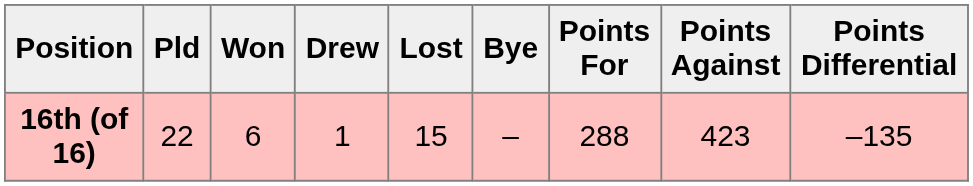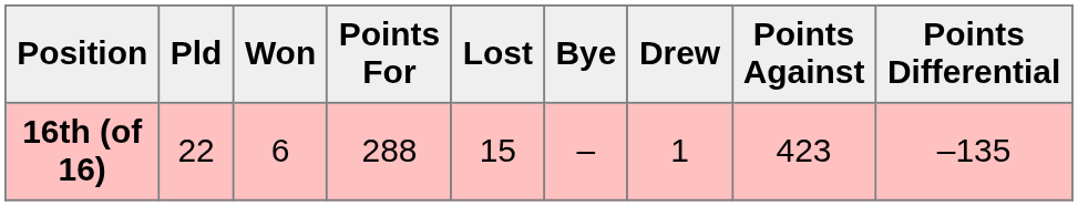columns swapped: Drew <-> Points For
